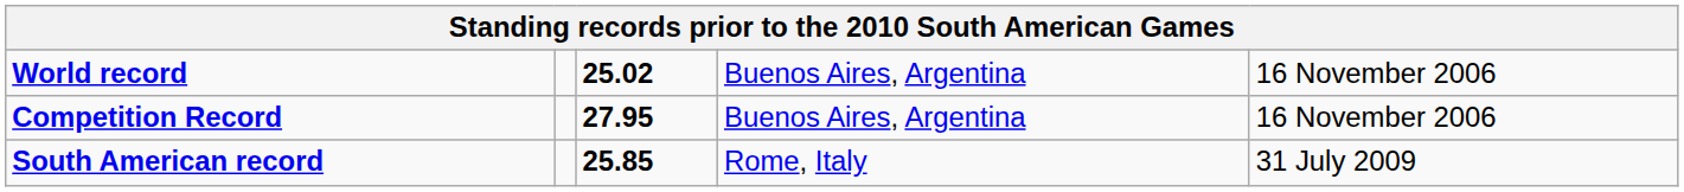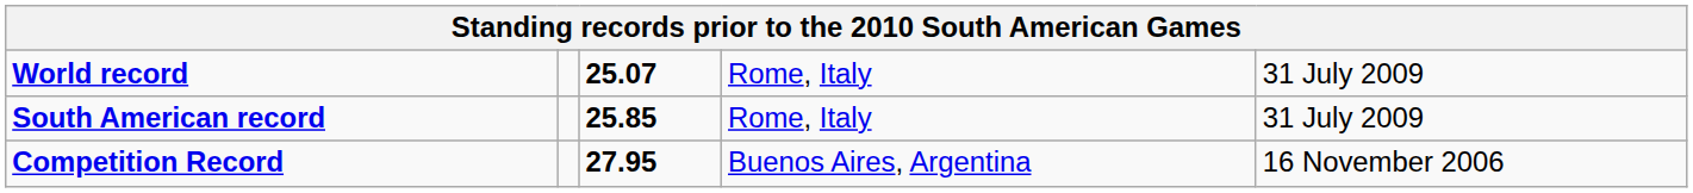World record | column 3: 25.02 -> 25.07
World record | column 4: Buenos Aires, Argentina -> Rome, Italy
World record | column 5: 16 November 2006 -> 31 July 2009
rows swapped: Competition Record <-> South American record
